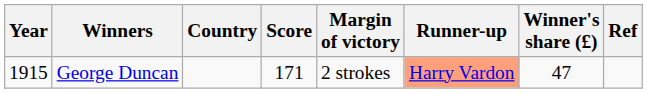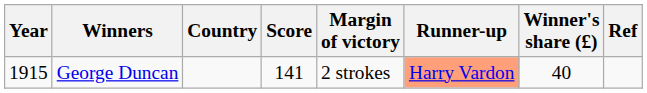George Duncan | Score: 171 -> 141
George Duncan | Winner's share (£): 47 -> 40
